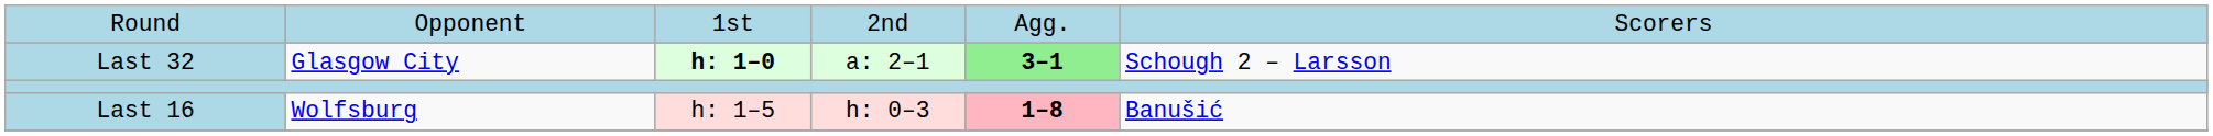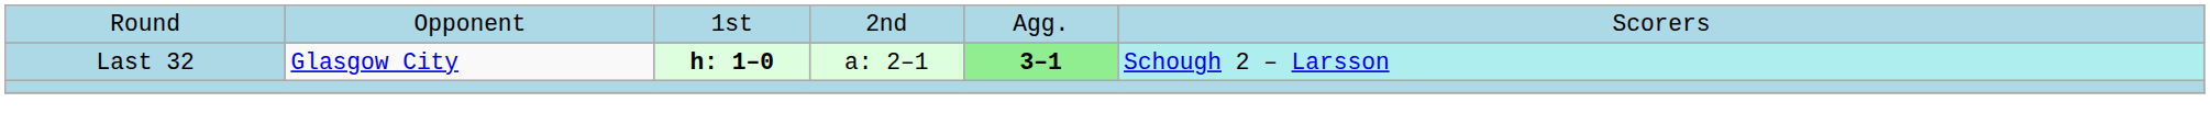Last 32 | column 6: no background -> paleturquoise background
- row: Last 16 | Wolfsburg | h: 1–5 | h: 0–3 | 1–8 | Banušić
